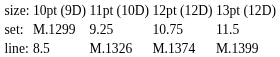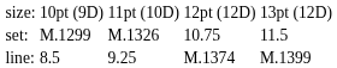set: | column 3: 9.25 -> M.1326
line: | column 3: M.1326 -> 9.25
